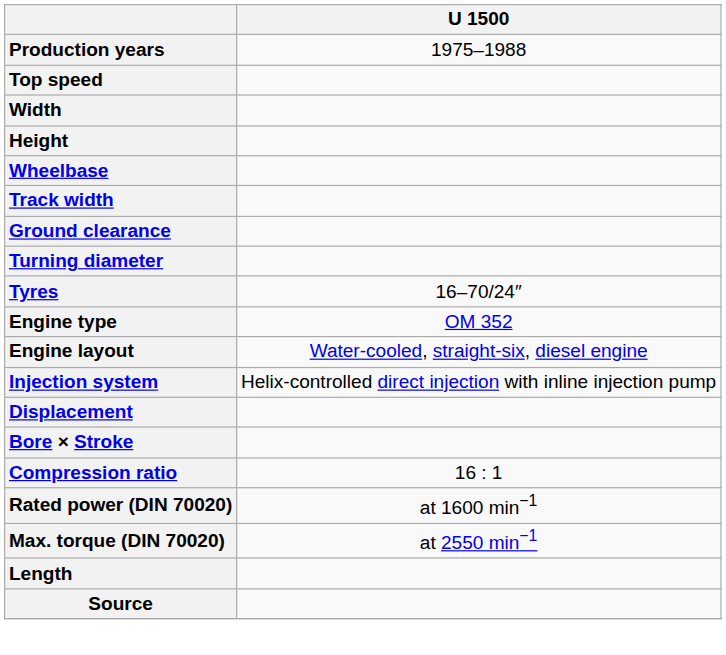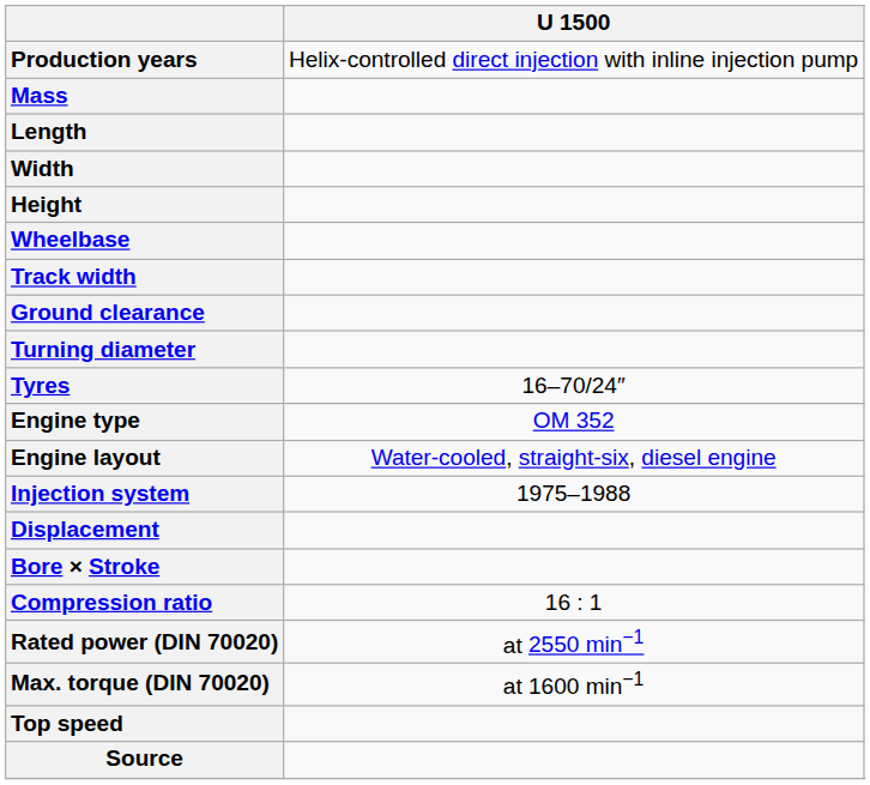Production years | U 1500: 1975–1988 -> Helix-controlled direct injection with inline injection pump
+ row: Mass
rows swapped: Length <-> Top speed
Injection system | U 1500: Helix-controlled direct injection with inline injection pump -> 1975–1988
Rated power (DIN 70020) | U 1500: at 1600 min−1 -> at 2550 min−1
Max. torque (DIN 70020) | U 1500: at 2550 min−1 -> at 1600 min−1
